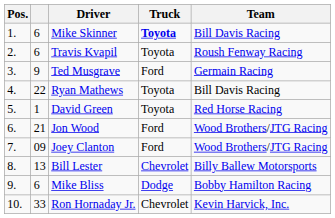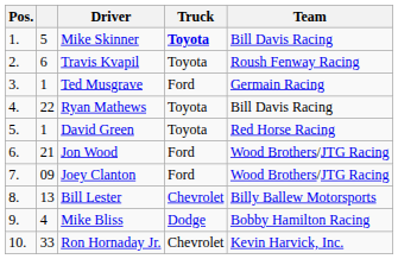Mike Skinner | column 2: 6 -> 5
Ted Musgrave | column 2: 9 -> 1
Mike Bliss | column 2: 6 -> 4
